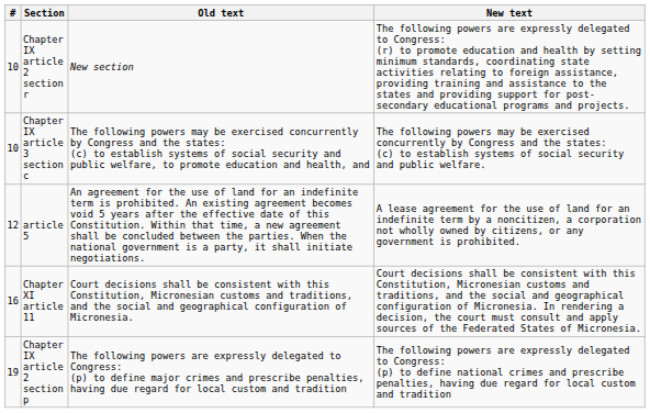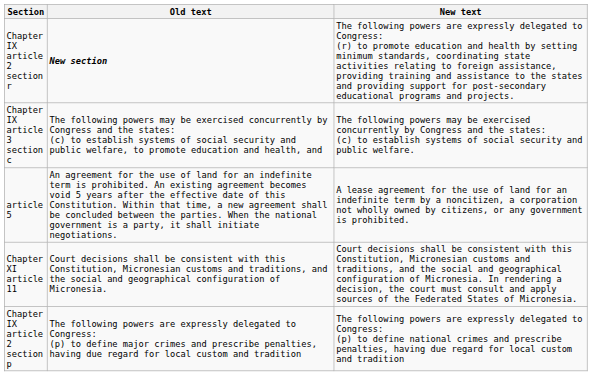- column: # | 10 | 10 | 12 | 16 | 19
Chapter IX article 2 section r | Old text: normal -> bold
